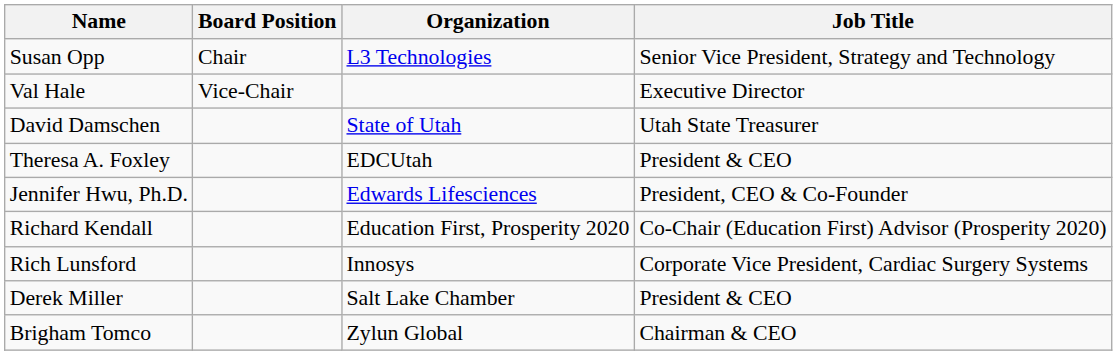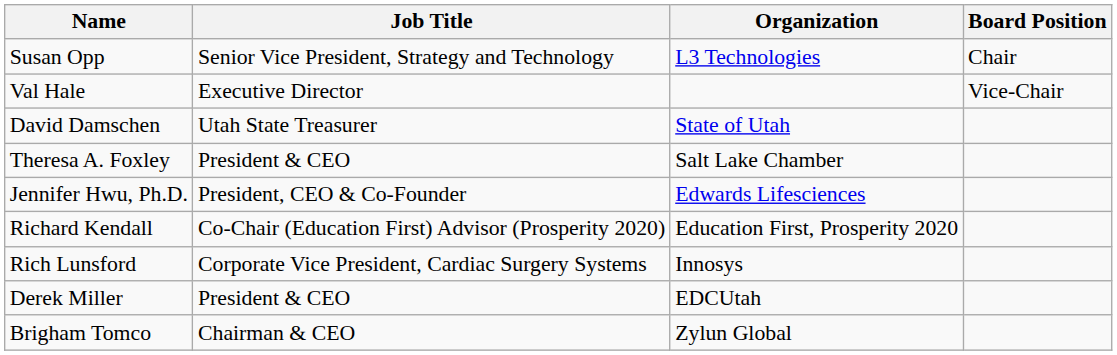columns swapped: Board Position <-> Job Title
Theresa A. Foxley | Organization: EDCUtah -> Salt Lake Chamber
Derek Miller | Organization: Salt Lake Chamber -> EDCUtah
